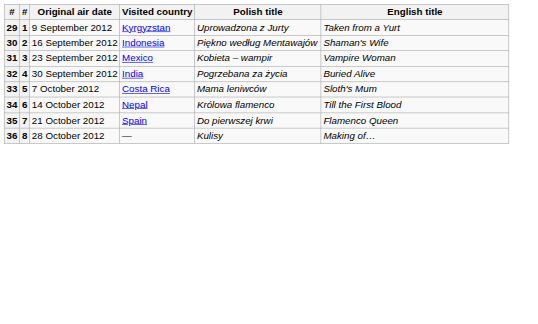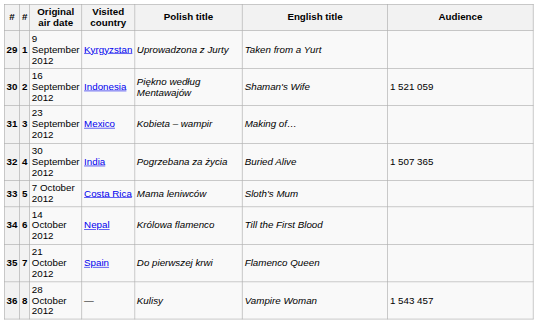+ column: Audience | 1 521 059 | 1 507 365 | 1 543 457
31 | English title: Vampire Woman -> Making of…
36 | English title: Making of… -> Vampire Woman
